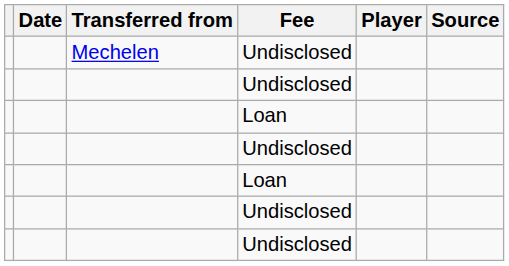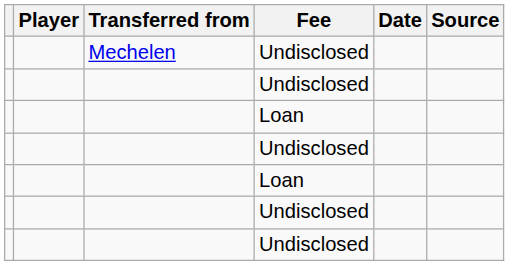columns swapped: Player <-> Date
